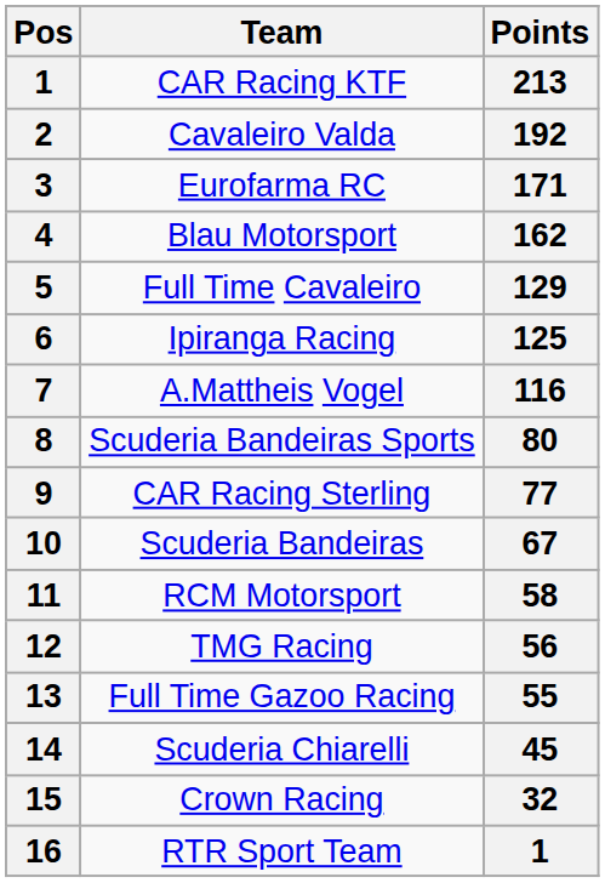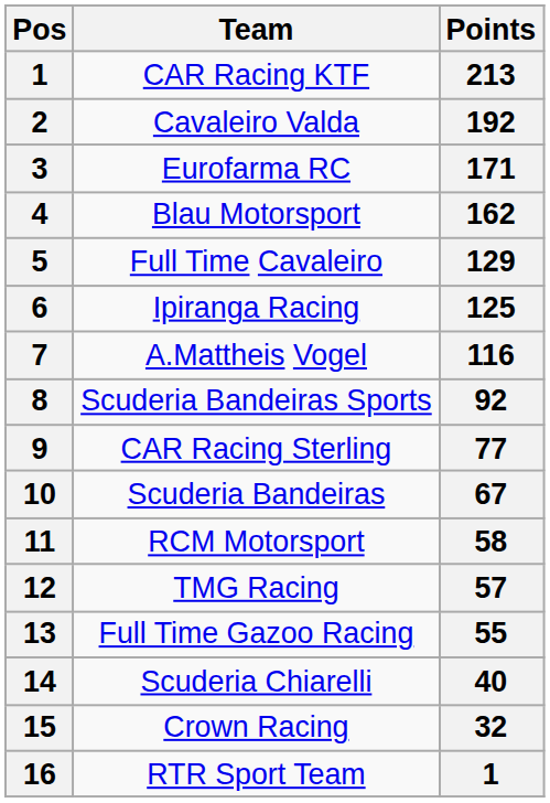Scuderia Bandeiras Sports | Points: 80 -> 92
TMG Racing | Points: 56 -> 57
Scuderia Chiarelli | Points: 45 -> 40
